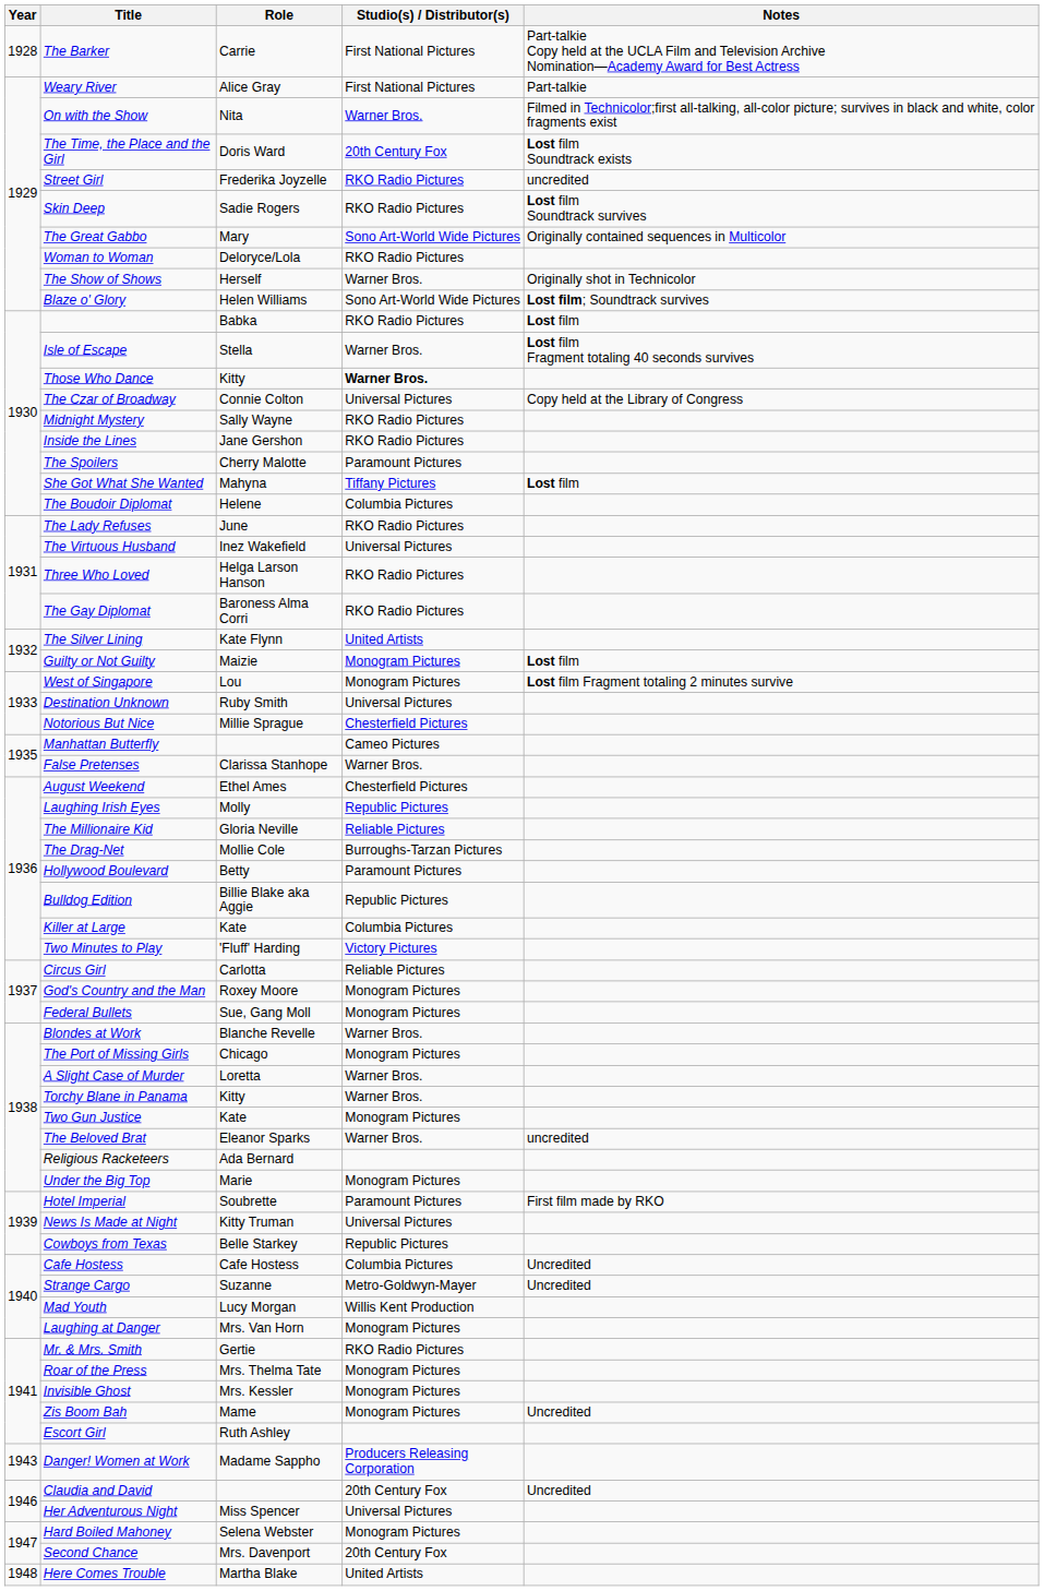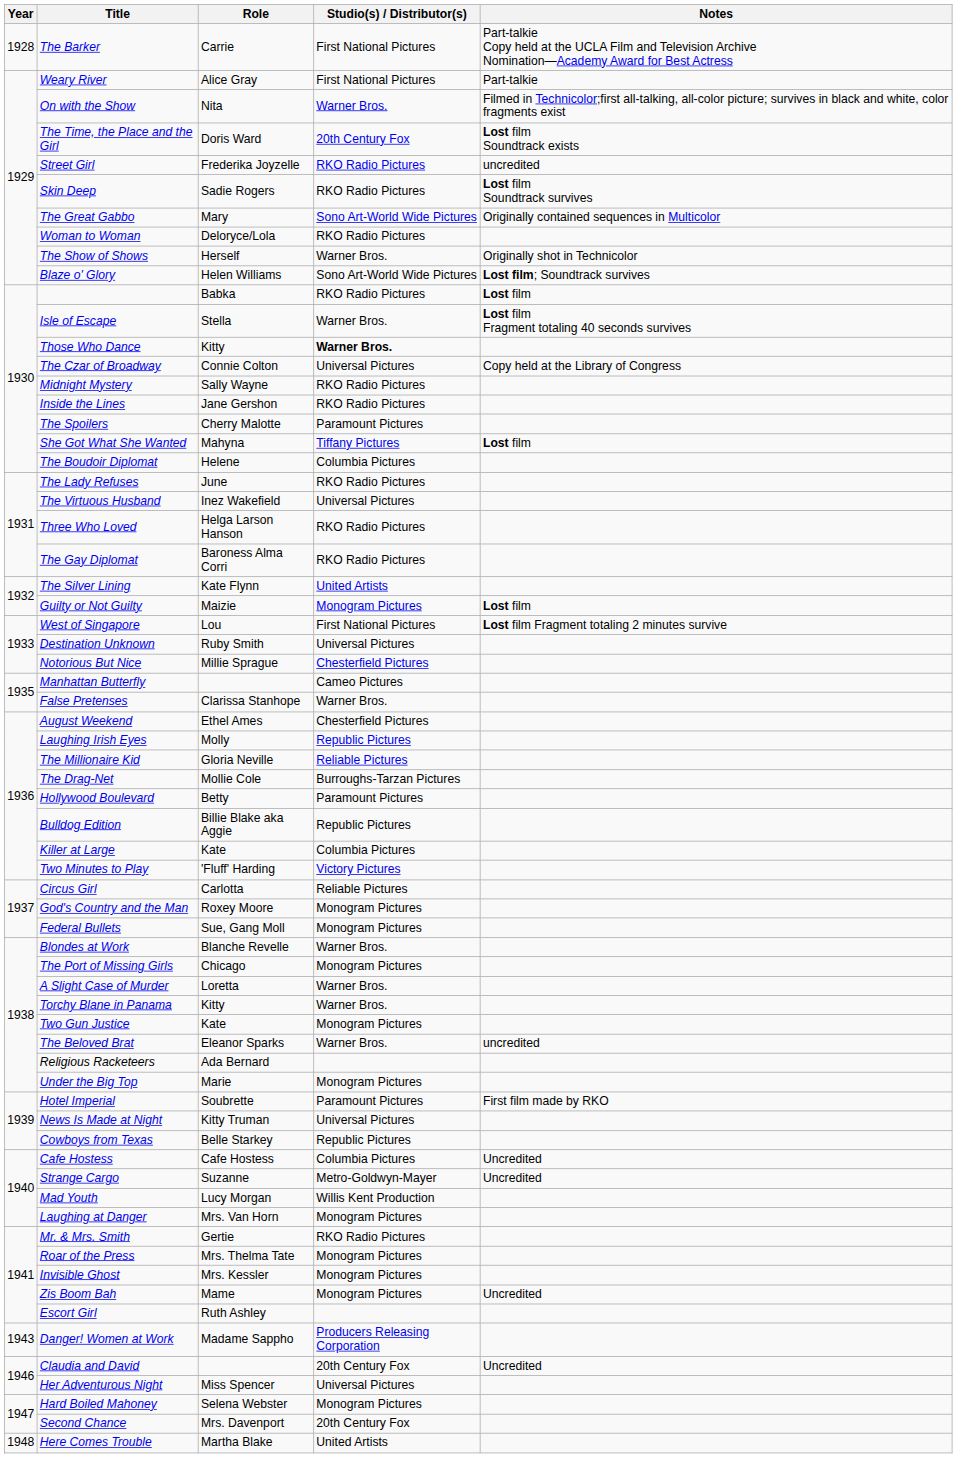West of Singapore | Studio(s) / Distributor(s): Monogram Pictures -> First National Pictures
